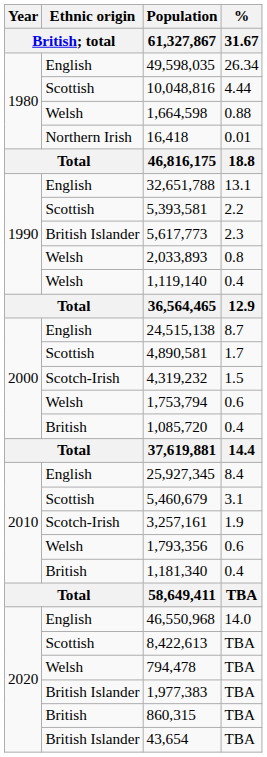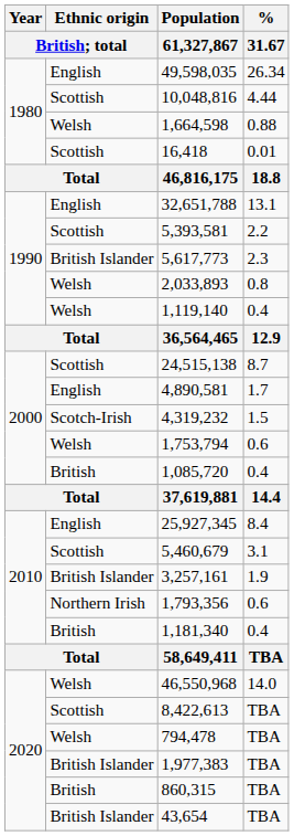16,418 | Ethnic origin / British; total: Northern Irish -> Scottish
24,515,138 | Ethnic origin / British; total: English -> Scottish
4,890,581 | Ethnic origin / British; total: Scottish -> English
3,257,161 | Ethnic origin / British; total: Scotch-Irish -> British Islander
1,793,356 | Ethnic origin / British; total: Welsh -> Northern Irish
46,550,968 | Ethnic origin / British; total: English -> Welsh
